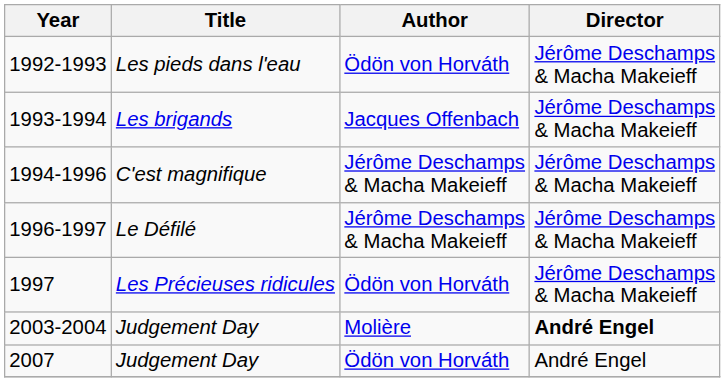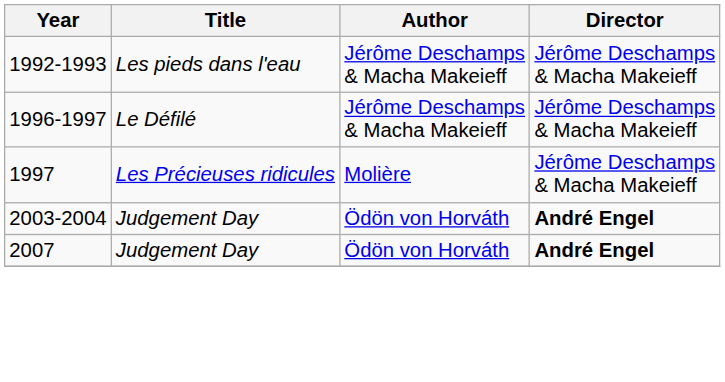1992-1993 | Author: Ödön von Horváth -> Jérôme Deschamps & Macha Makeieff
- row: 1993-1994 | Les brigands | Jacques Offenbach | Jérôme Deschamps & Macha Makeieff
- row: 1994-1996 | C'est magnifique | Jérôme Deschamps & Macha Makeieff | Jérôme Deschamps & Macha Makeieff
1997 | Author: Ödön von Horváth -> Molière
2003-2004 | Author: Molière -> Ödön von Horváth
2007 | Director: normal -> bold
